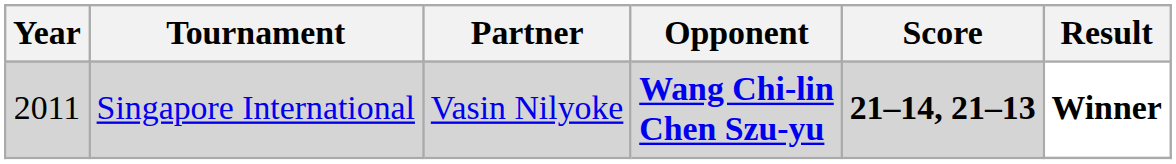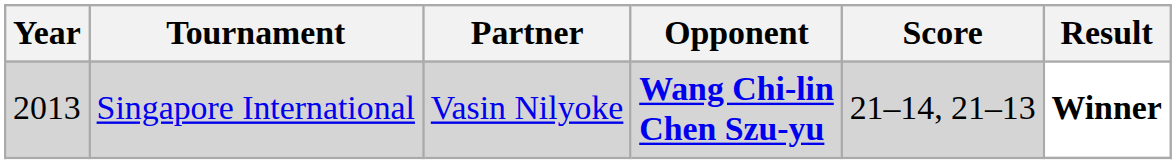Singapore International | Year: 2011 -> 2013
Singapore International | Score: bold -> normal
